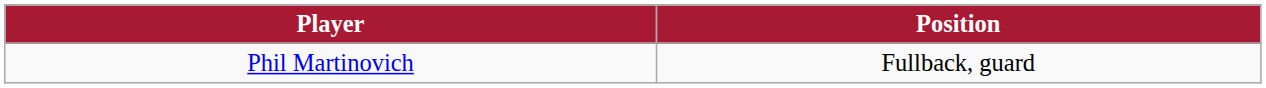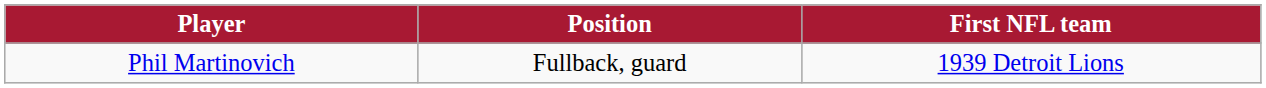+ column: First NFL team | 1939 Detroit Lions
